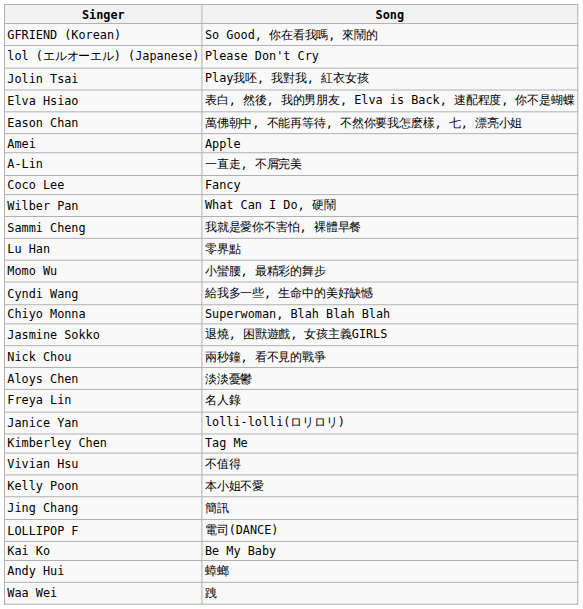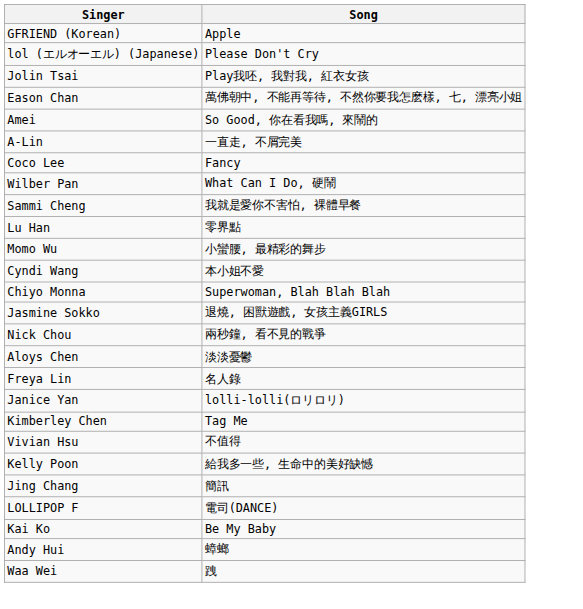GFRIEND (Korean) | Song: So Good, 你在看我嗎, 來鬧的 -> Apple
- row: Elva Hsiao | 表白, 然後, 我的男朋友, Elva is Back, 速配程度, 你不是蝴蝶
Amei | Song: Apple -> So Good, 你在看我嗎, 來鬧的
Cyndi Wang | Song: 給我多一些, 生命中的美好缺憾 -> 本小姐不愛
Kelly Poon | Song: 本小姐不愛 -> 給我多一些, 生命中的美好缺憾
